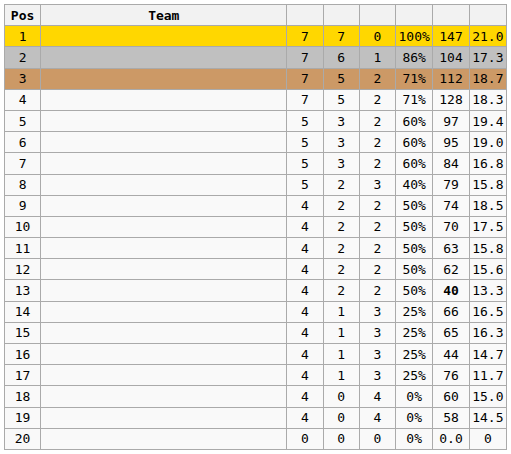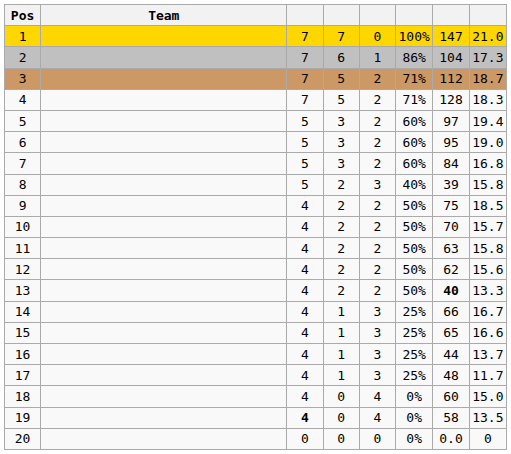8 | column 7: 79 -> 39
9 | column 7: 74 -> 75
10 | column 8: 17.5 -> 15.7
14 | column 8: 16.5 -> 16.7
15 | column 8: 16.3 -> 16.6
16 | column 8: 14.7 -> 13.7
17 | column 7: 76 -> 48
19 | column 3: normal -> bold
19 | column 8: 14.5 -> 13.5
